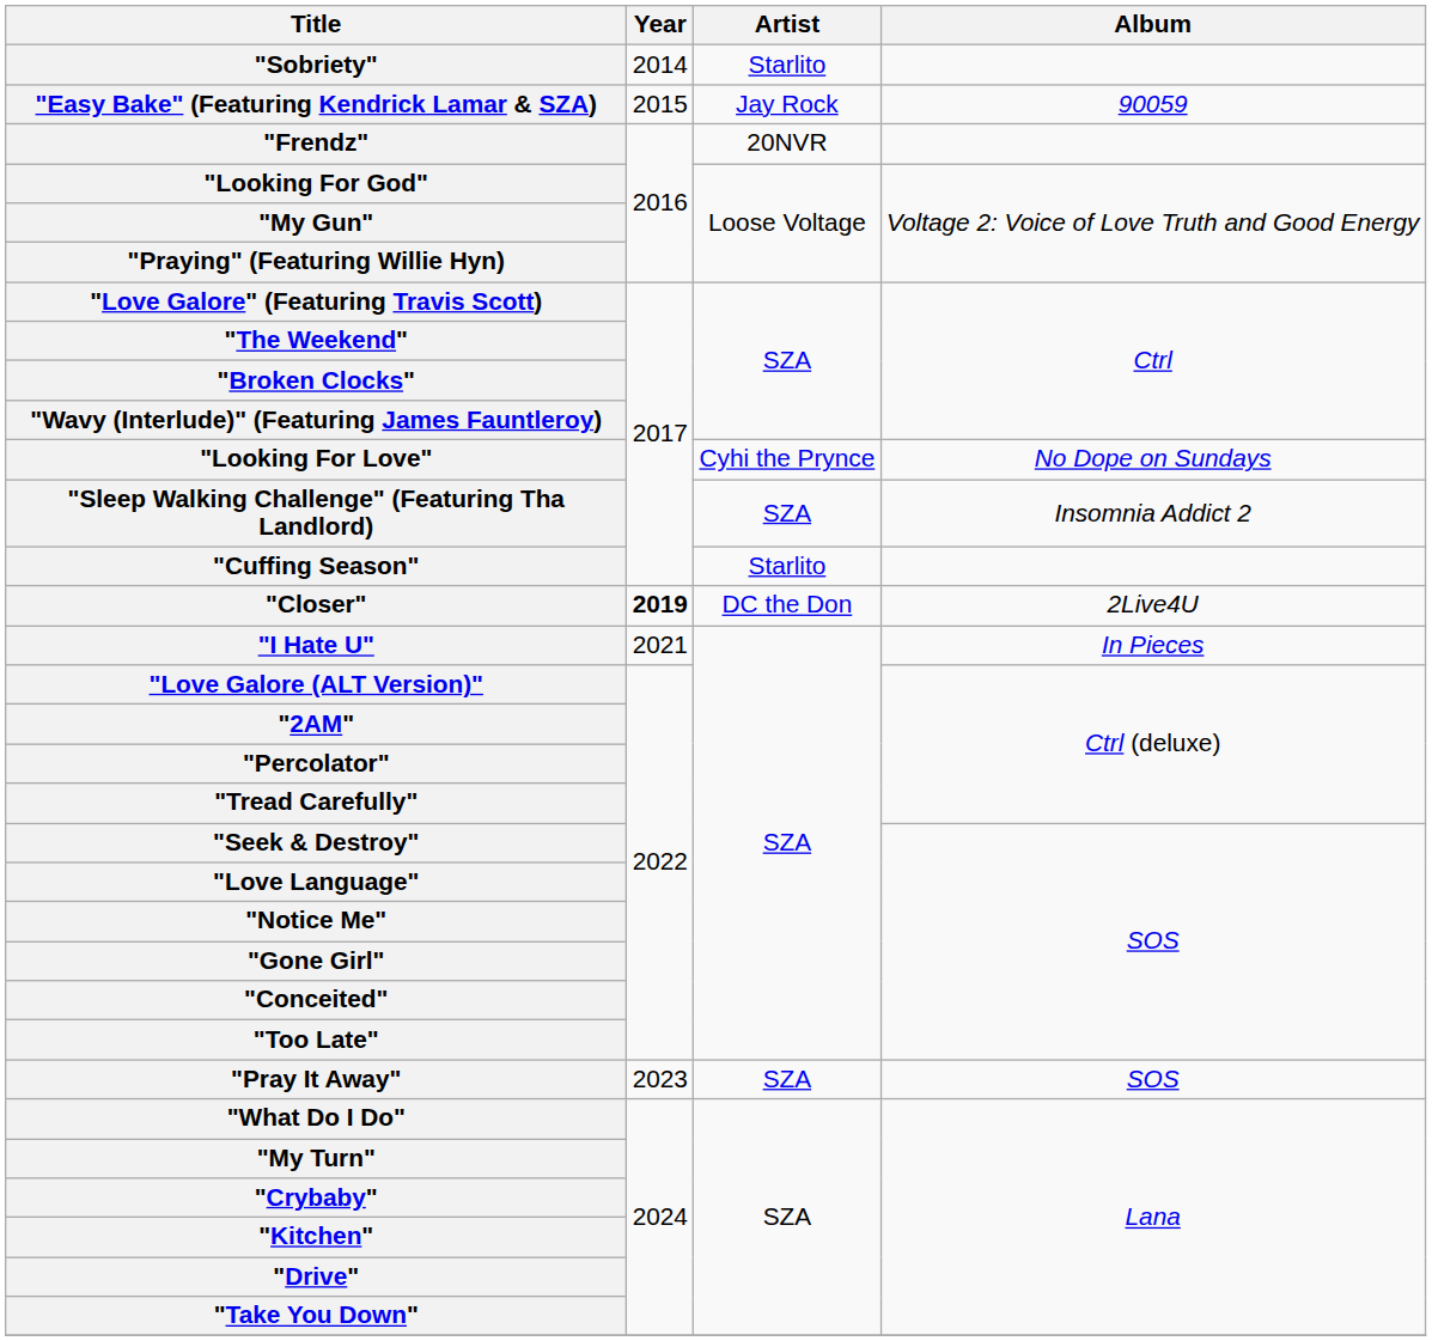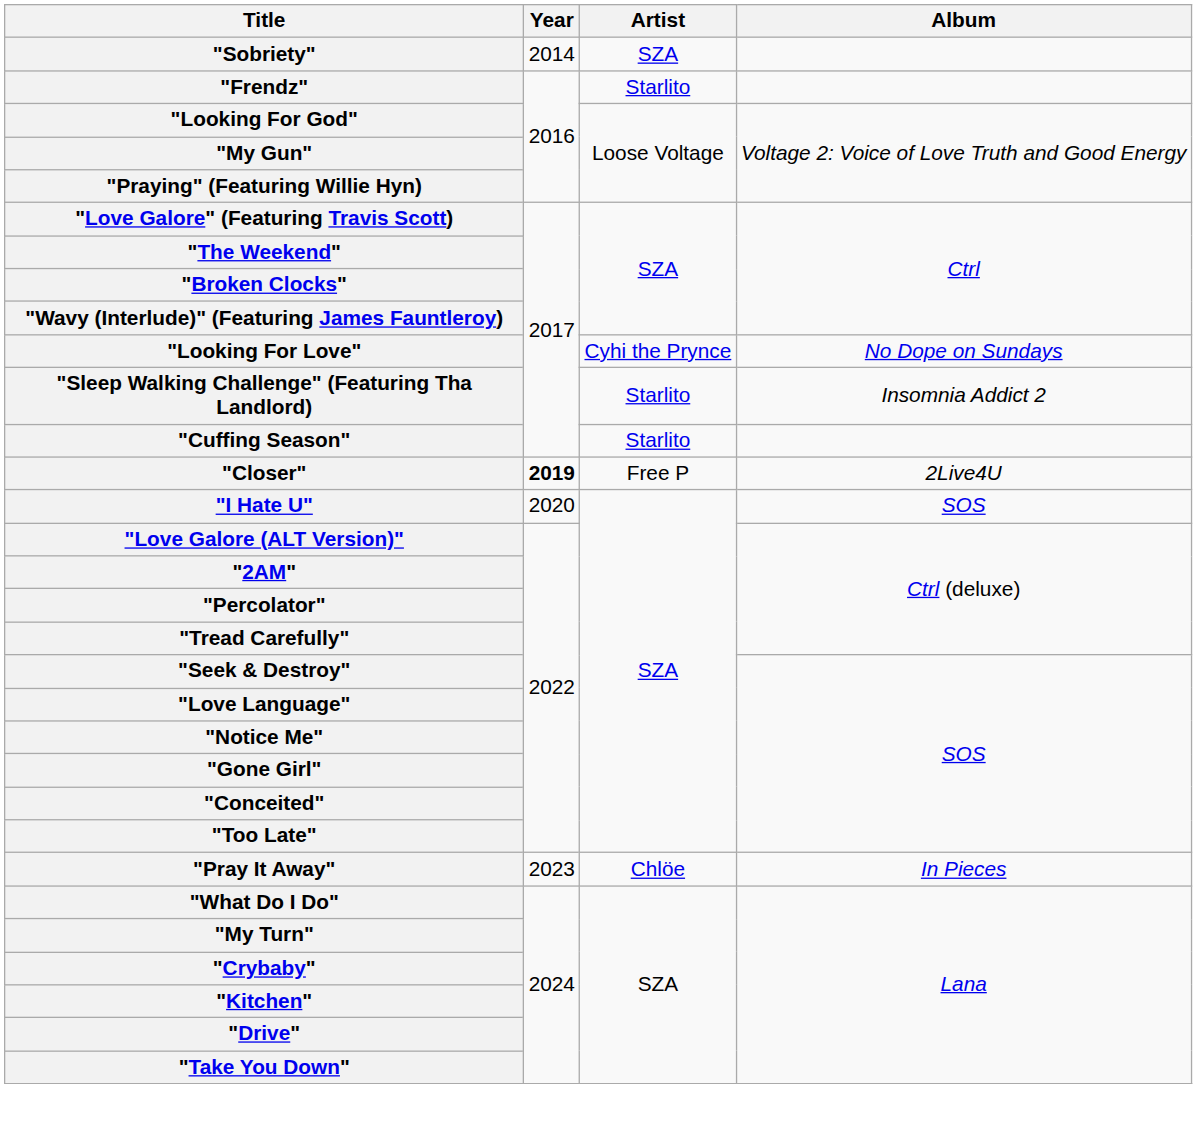"Sobriety" | Artist: Starlito -> SZA
- row: "Easy Bake" (Featuring Kendrick Lamar & SZA) | 2015 | Jay Rock | 90059
"Frendz" | Artist: 20NVR -> Starlito
"Sleep Walking Challenge" (Featuring Tha Landlord) | Artist: SZA -> Starlito
"Closer" | Artist: DC the Don -> Free P
"I Hate U" | Year: 2021 -> 2020
"I Hate U" | Album: In Pieces -> SOS
"Pray It Away" | Artist: SZA -> Chlöe
"Pray It Away" | Album: SOS -> In Pieces
